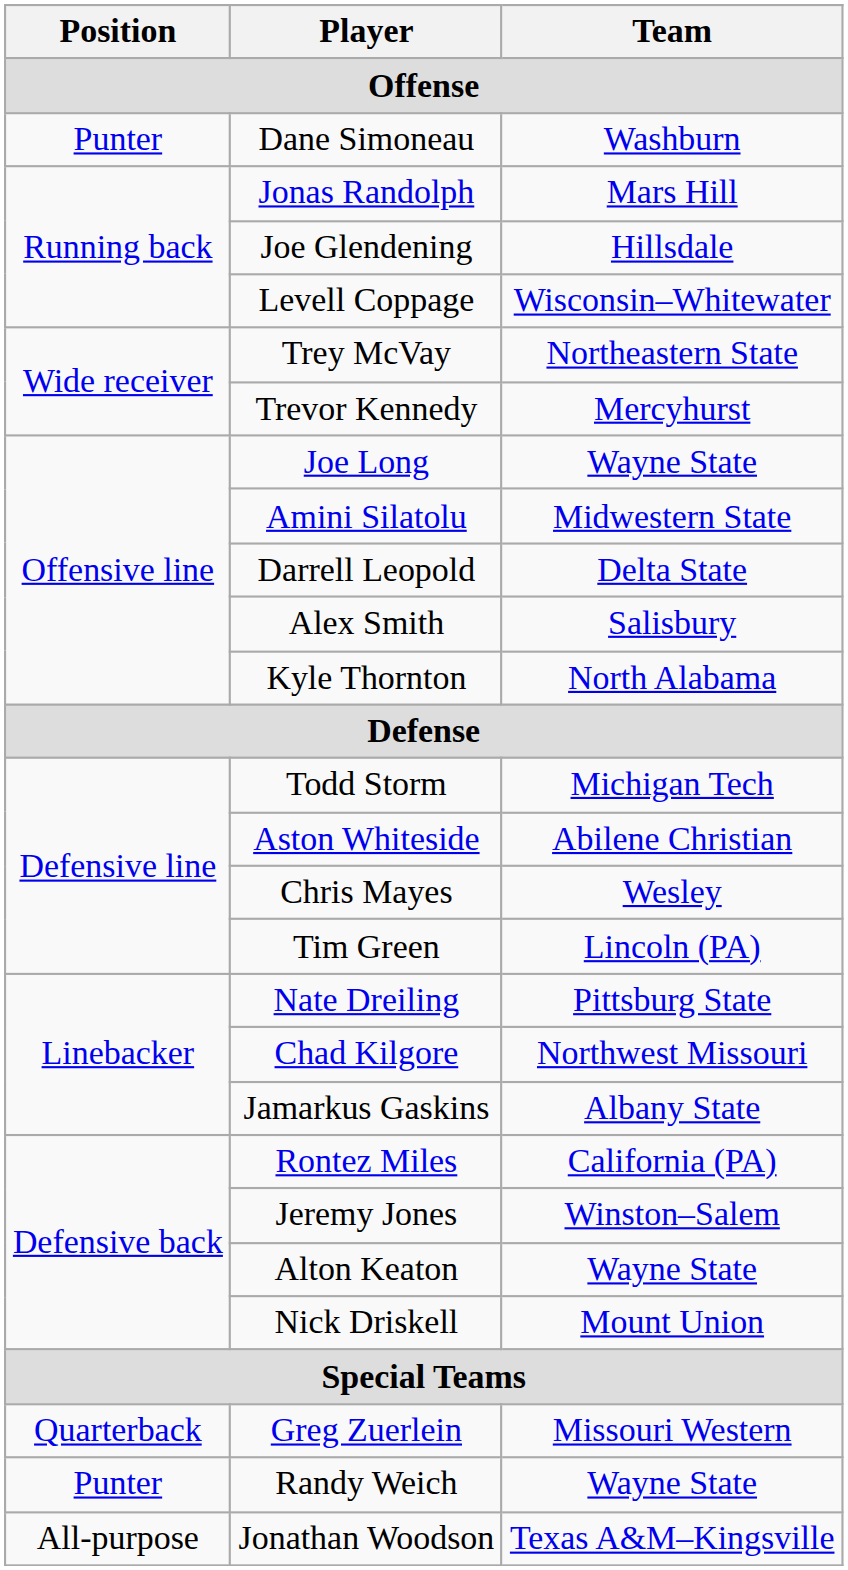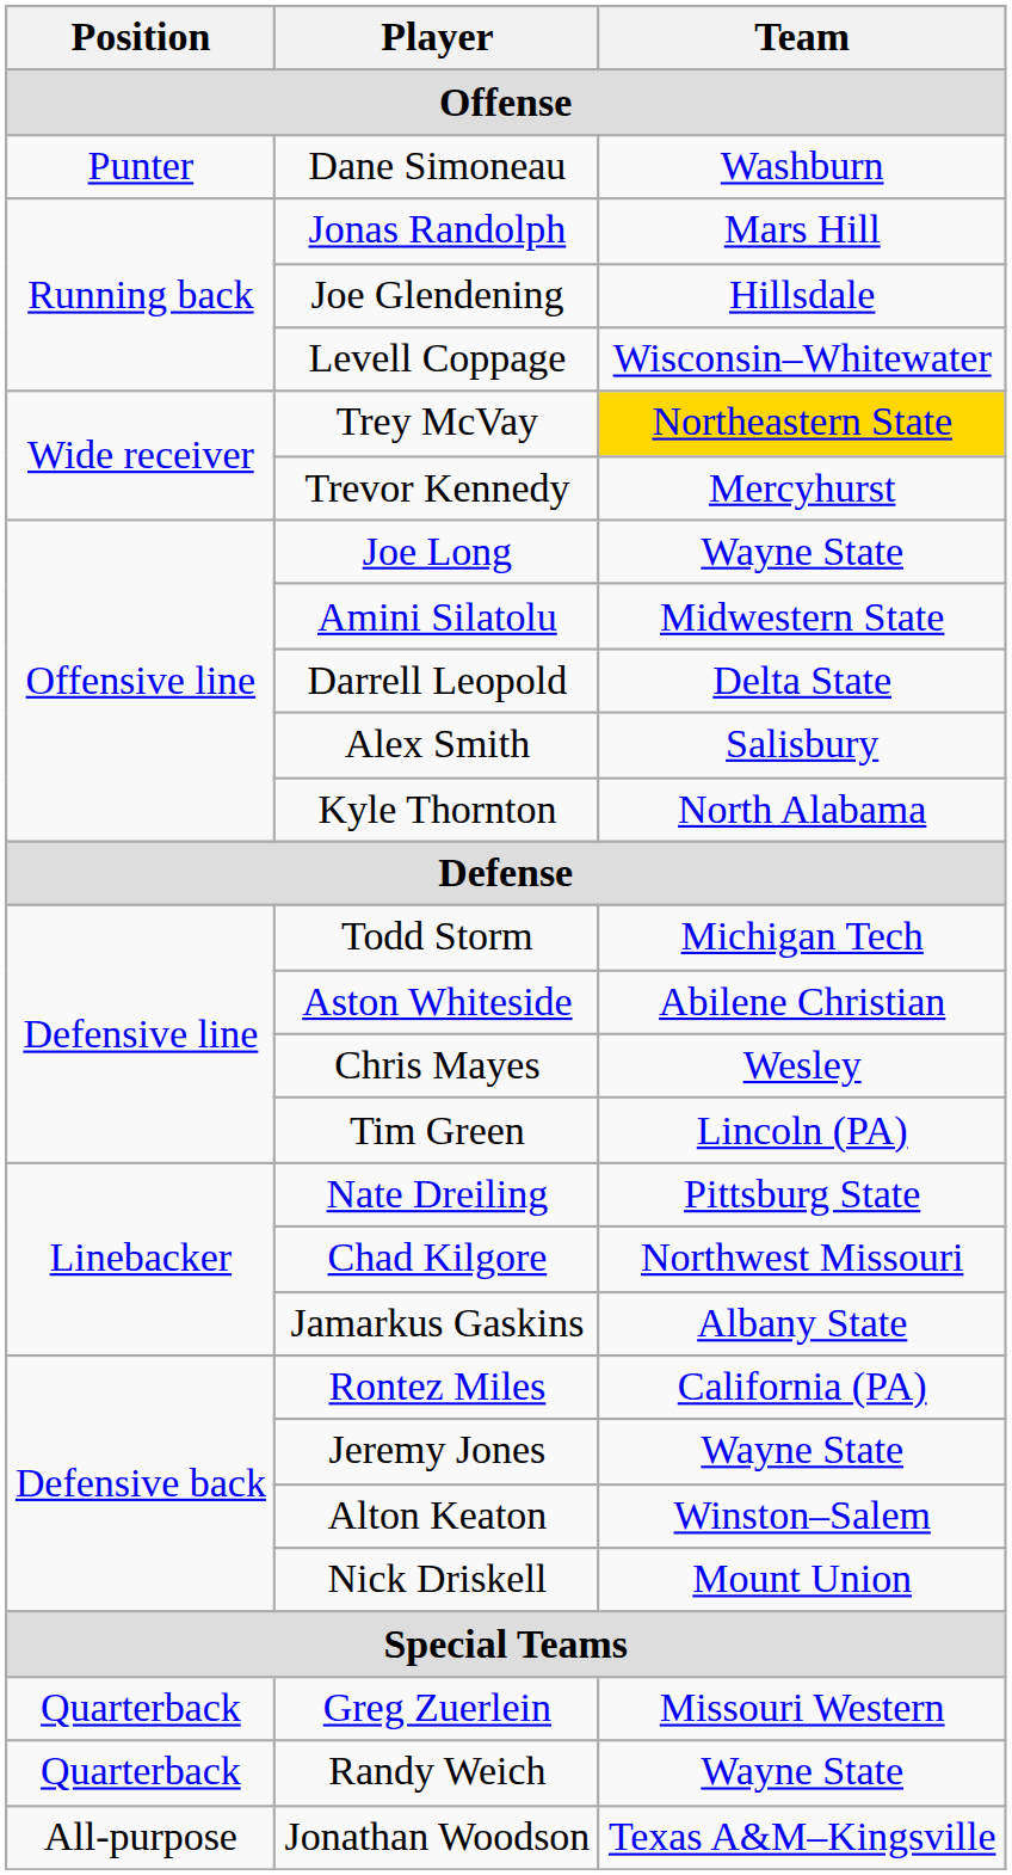Trey McVay | Team: no background -> gold background
Jeremy Jones | Team: Winston–Salem -> Wayne State
Alton Keaton | Team: Wayne State -> Winston–Salem
Randy Weich | Position: Punter -> Quarterback
